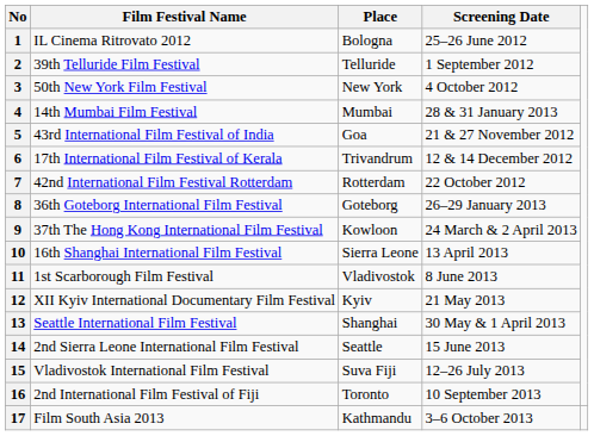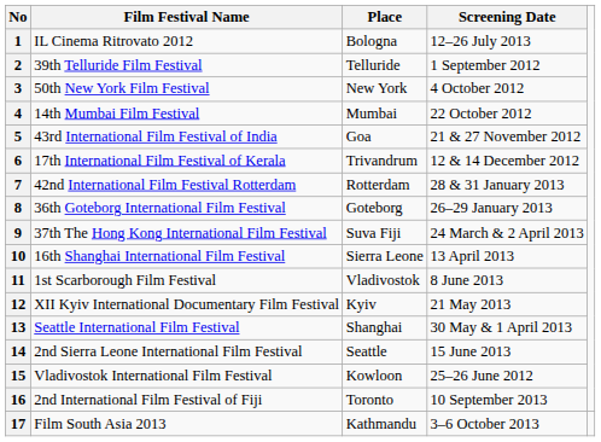1 | Screening Date: 25–26 June 2012 -> 12–26 July 2013
4 | Screening Date: 28 & 31 January 2013 -> 22 October 2012
7 | Screening Date: 22 October 2012 -> 28 & 31 January 2013
9 | Place: Kowloon -> Suva Fiji
15 | Place: Suva Fiji -> Kowloon
15 | Screening Date: 12–26 July 2013 -> 25–26 June 2012
